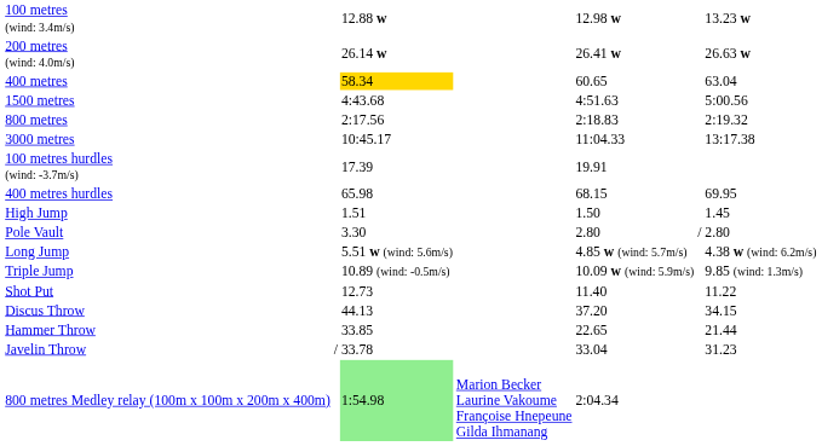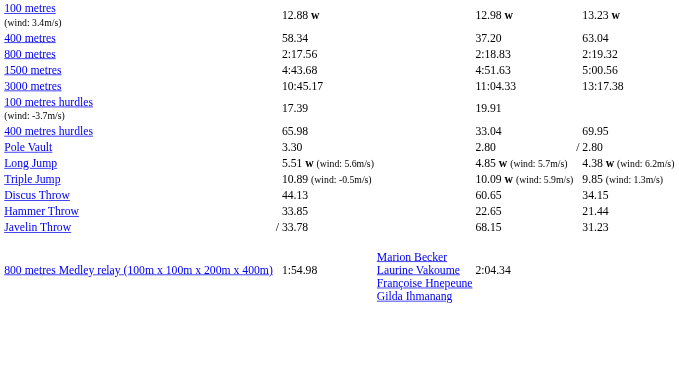- row: 200 metres (wind: 4.0m/s) | 26.14 w | 26.41 w | 26.63 w
400 metres | column 3: gold background -> no background
400 metres | column 5: 60.65 -> 37.20
rows swapped: 800 metres <-> 1500 metres
400 metres hurdles | column 5: 68.15 -> 33.04
- row: High Jump | 1.51 | 1.50 | 1.45
- row: Shot Put | 12.73 | 11.40 | 11.22
Discus Throw | column 5: 37.20 -> 60.65
Javelin Throw | column 5: 33.04 -> 68.15
800 metres Medley relay (100m x 100m x 200m x 400m) | column 3: lightgreen background -> no background
